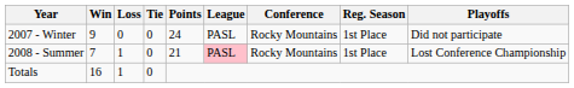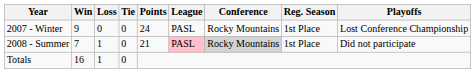2007 - Winter | Playoffs: Did not participate -> Lost Conference Championship
2008 - Summer | Conference: no background -> lightgrey background
2008 - Summer | Playoffs: Lost Conference Championship -> Did not participate
